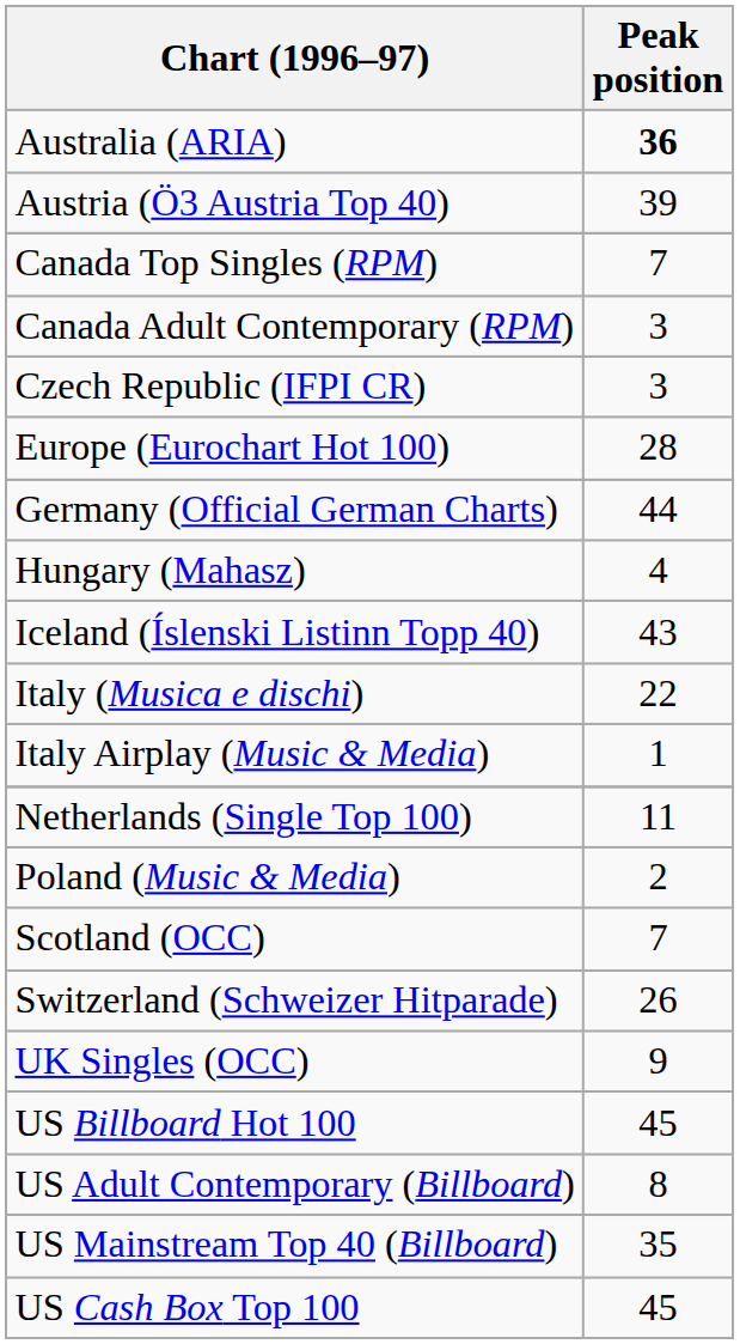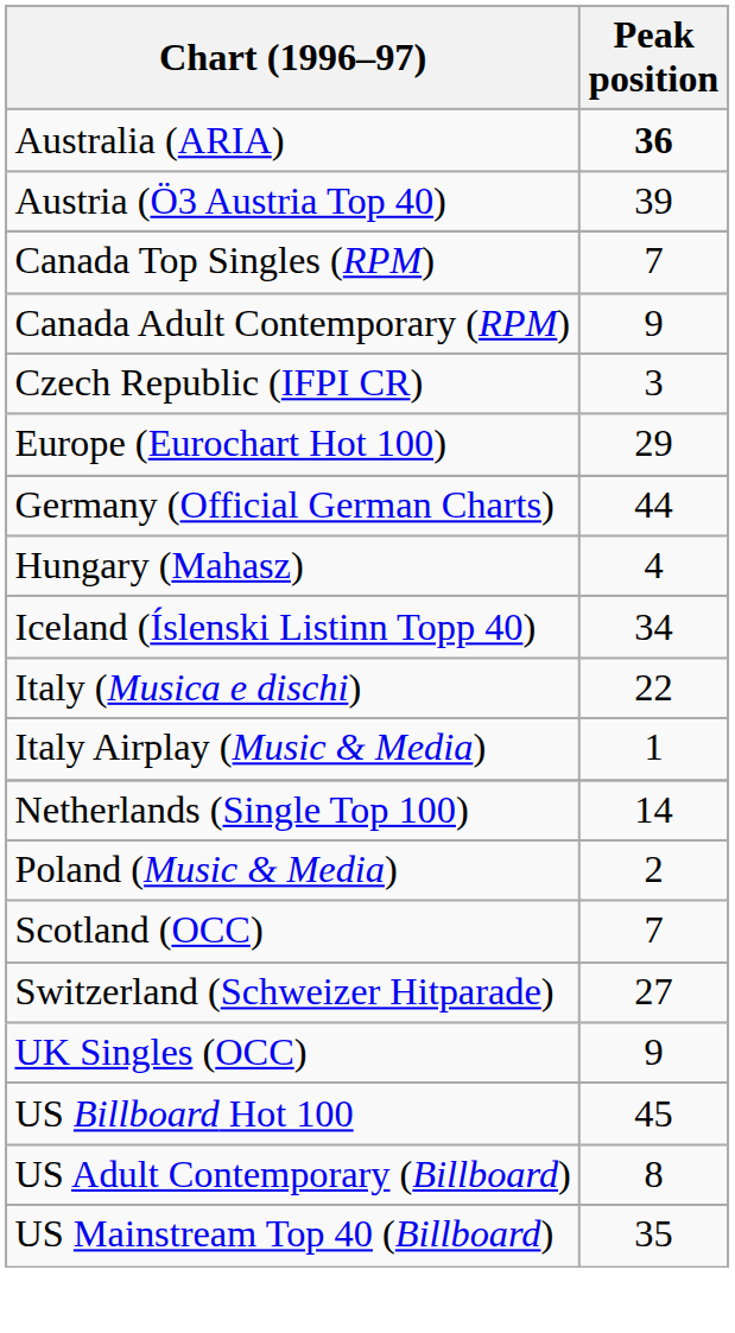Canada Adult Contemporary (RPM) | Peak position: 3 -> 9
Europe (Eurochart Hot 100) | Peak position: 28 -> 29
Iceland (Íslenski Listinn Topp 40) | Peak position: 43 -> 34
Netherlands (Single Top 100) | Peak position: 11 -> 14
Switzerland (Schweizer Hitparade) | Peak position: 26 -> 27
- row: US Cash Box Top 100 | 45
